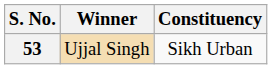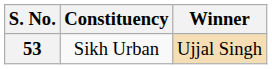columns swapped: Constituency <-> Winner
